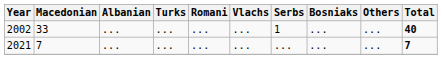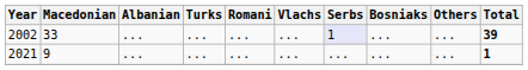2002 | Serbs: no background -> lavender background
2002 | Total: 40 -> 39
2021 | Macedonian: 7 -> 9
2021 | Total: 7 -> 1
